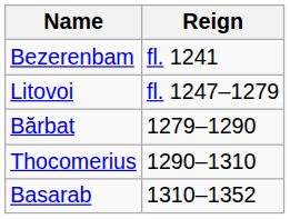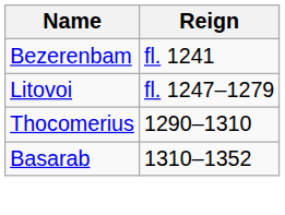- row: Bărbat | 1279–1290
